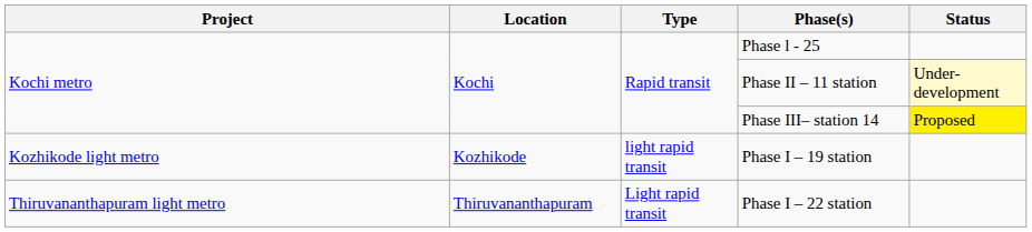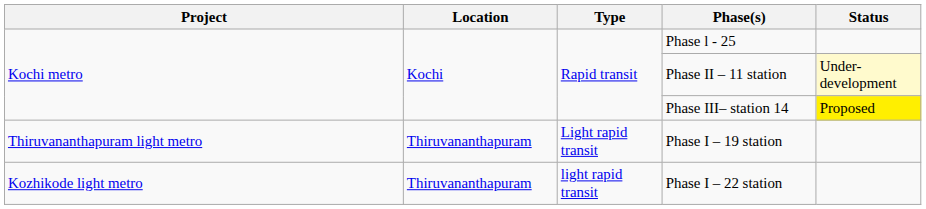Phase I – 19 station | Project: Kozhikode light metro -> Thiruvananthapuram light metro
Phase I – 19 station | Location: Kozhikode -> Thiruvananthapuram
Phase I – 19 station | Type: light rapid transit -> Light rapid transit
Phase I – 22 station | Project: Thiruvananthapuram light metro -> Kozhikode light metro
Phase I – 22 station | Type: Light rapid transit -> light rapid transit
